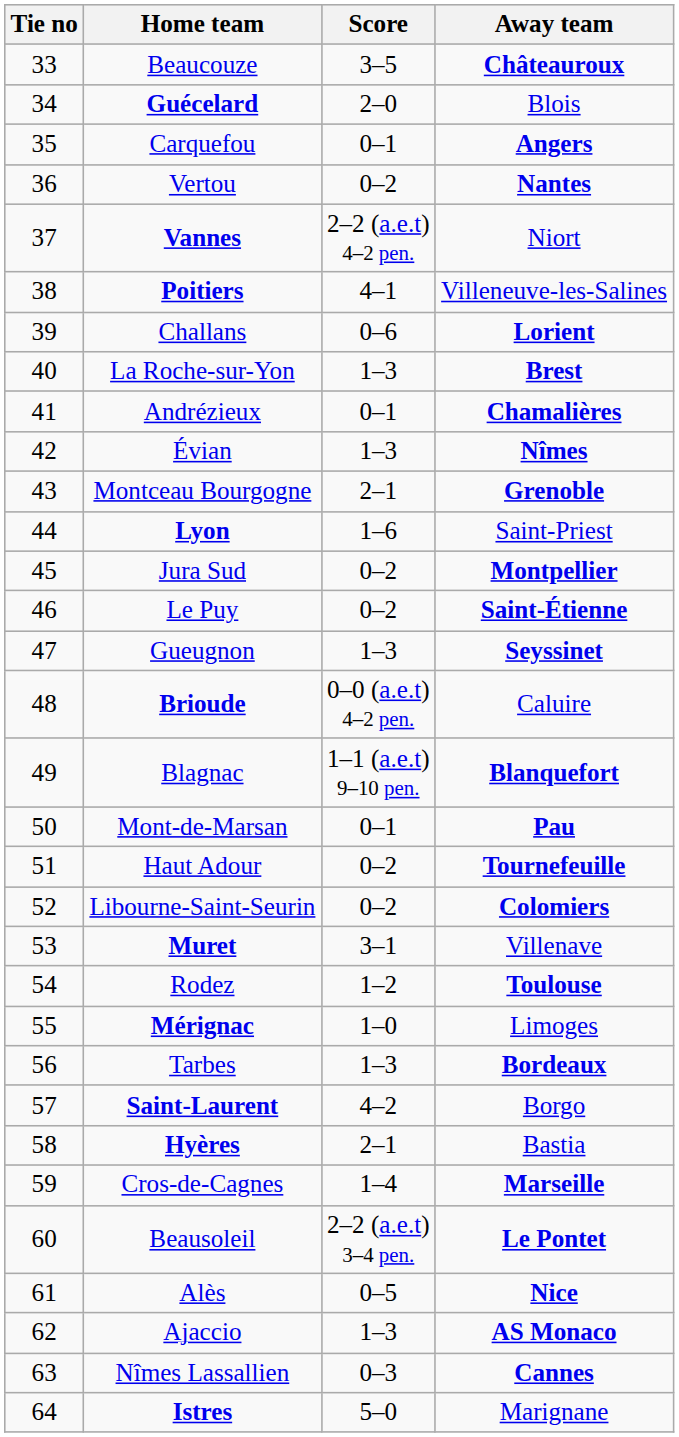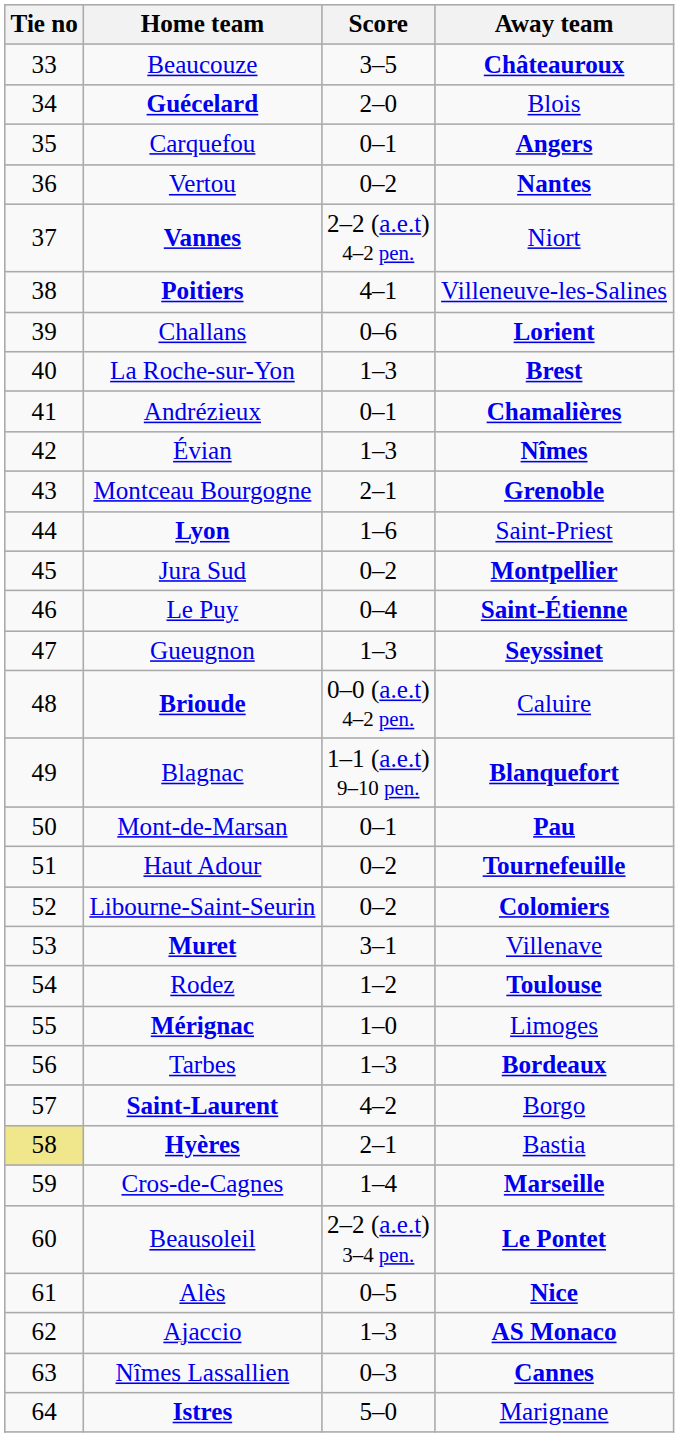Le Puy | Score: 0–2 -> 0–4
Hyères | Tie no: no background -> khaki background
